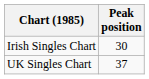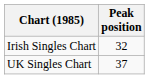Irish Singles Chart | Peak position: 30 -> 32
